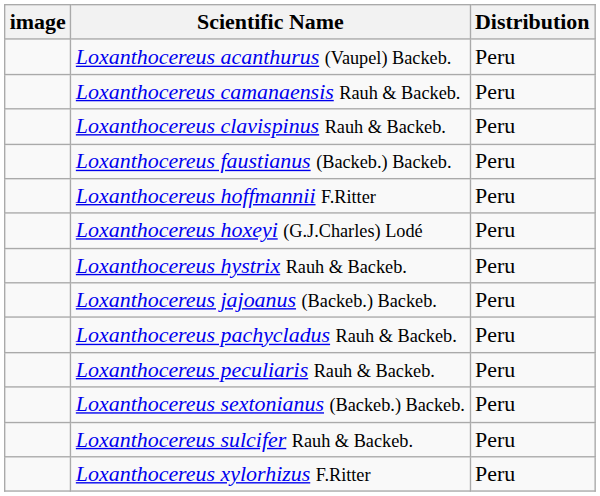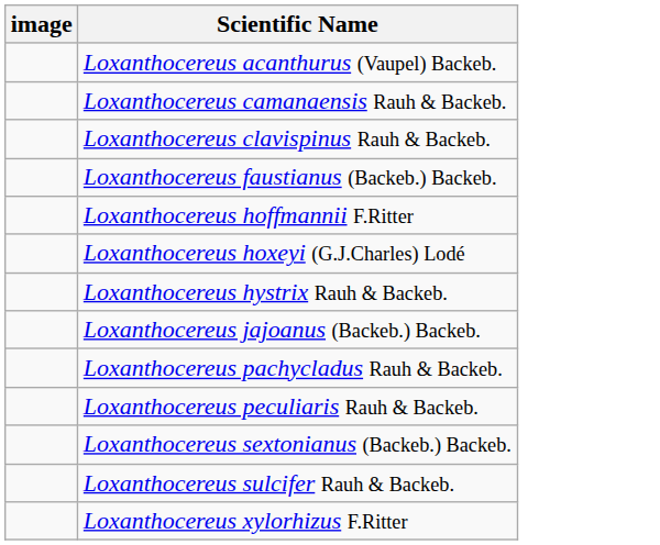- column: Distribution | Peru | Peru | Peru | Peru | Peru | Peru | Peru | Peru | Peru | Peru | Peru | Peru | Peru
